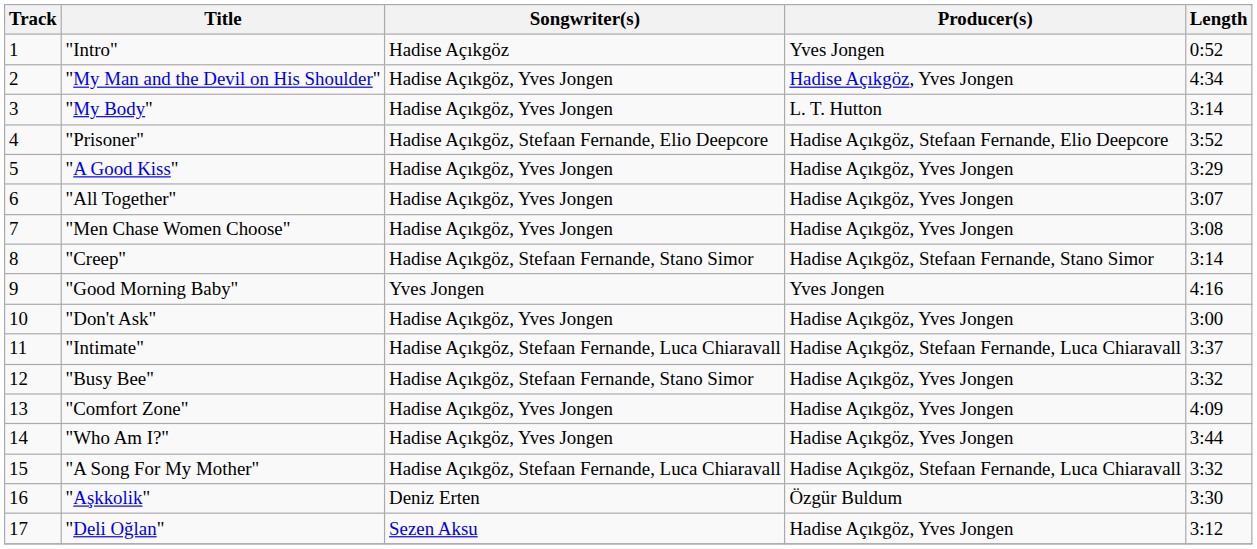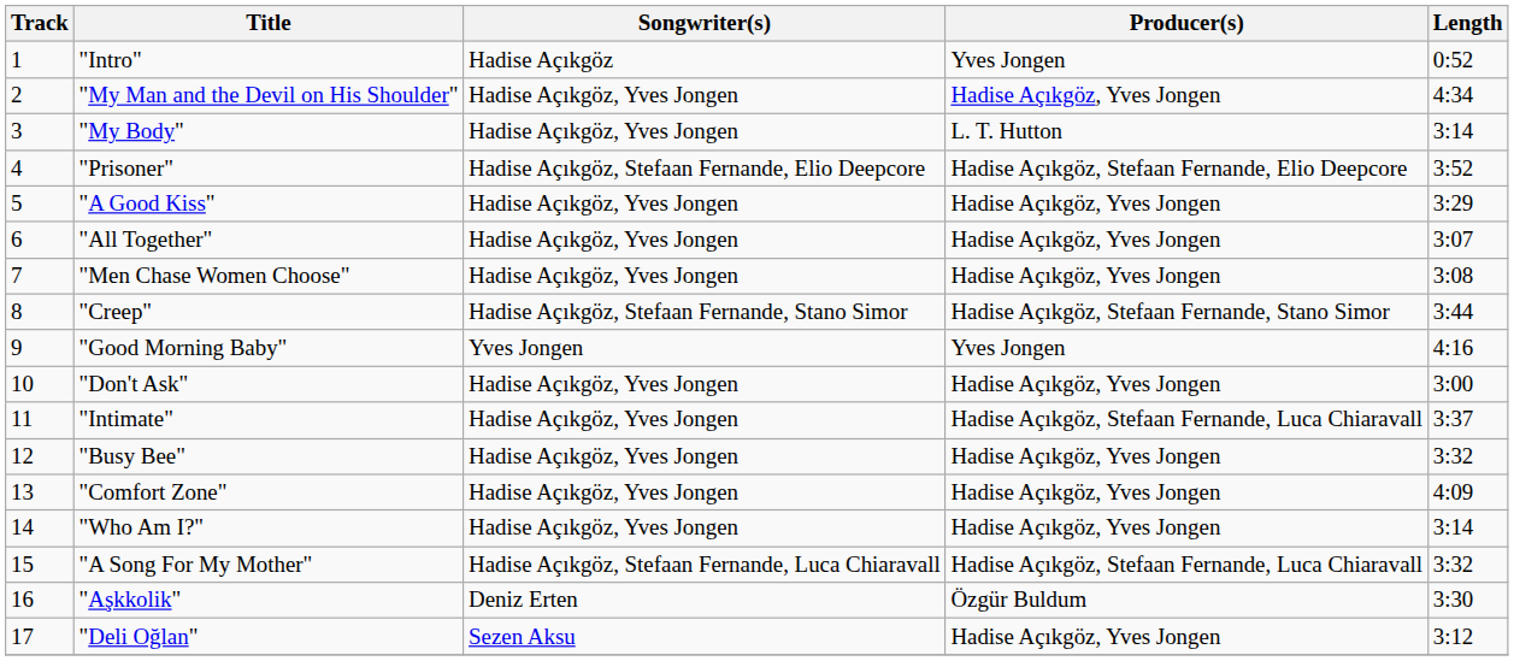"Creep" | Length: 3:14 -> 3:44
"Intimate" | Songwriter(s): Hadise Açıkgöz, Stefaan Fernande, Luca Chiaravall -> Hadise Açıkgöz, Yves Jongen
"Busy Bee" | Songwriter(s): Hadise Açıkgöz, Stefaan Fernande, Stano Simor -> Hadise Açıkgöz, Yves Jongen
"Who Am I?" | Length: 3:44 -> 3:14
